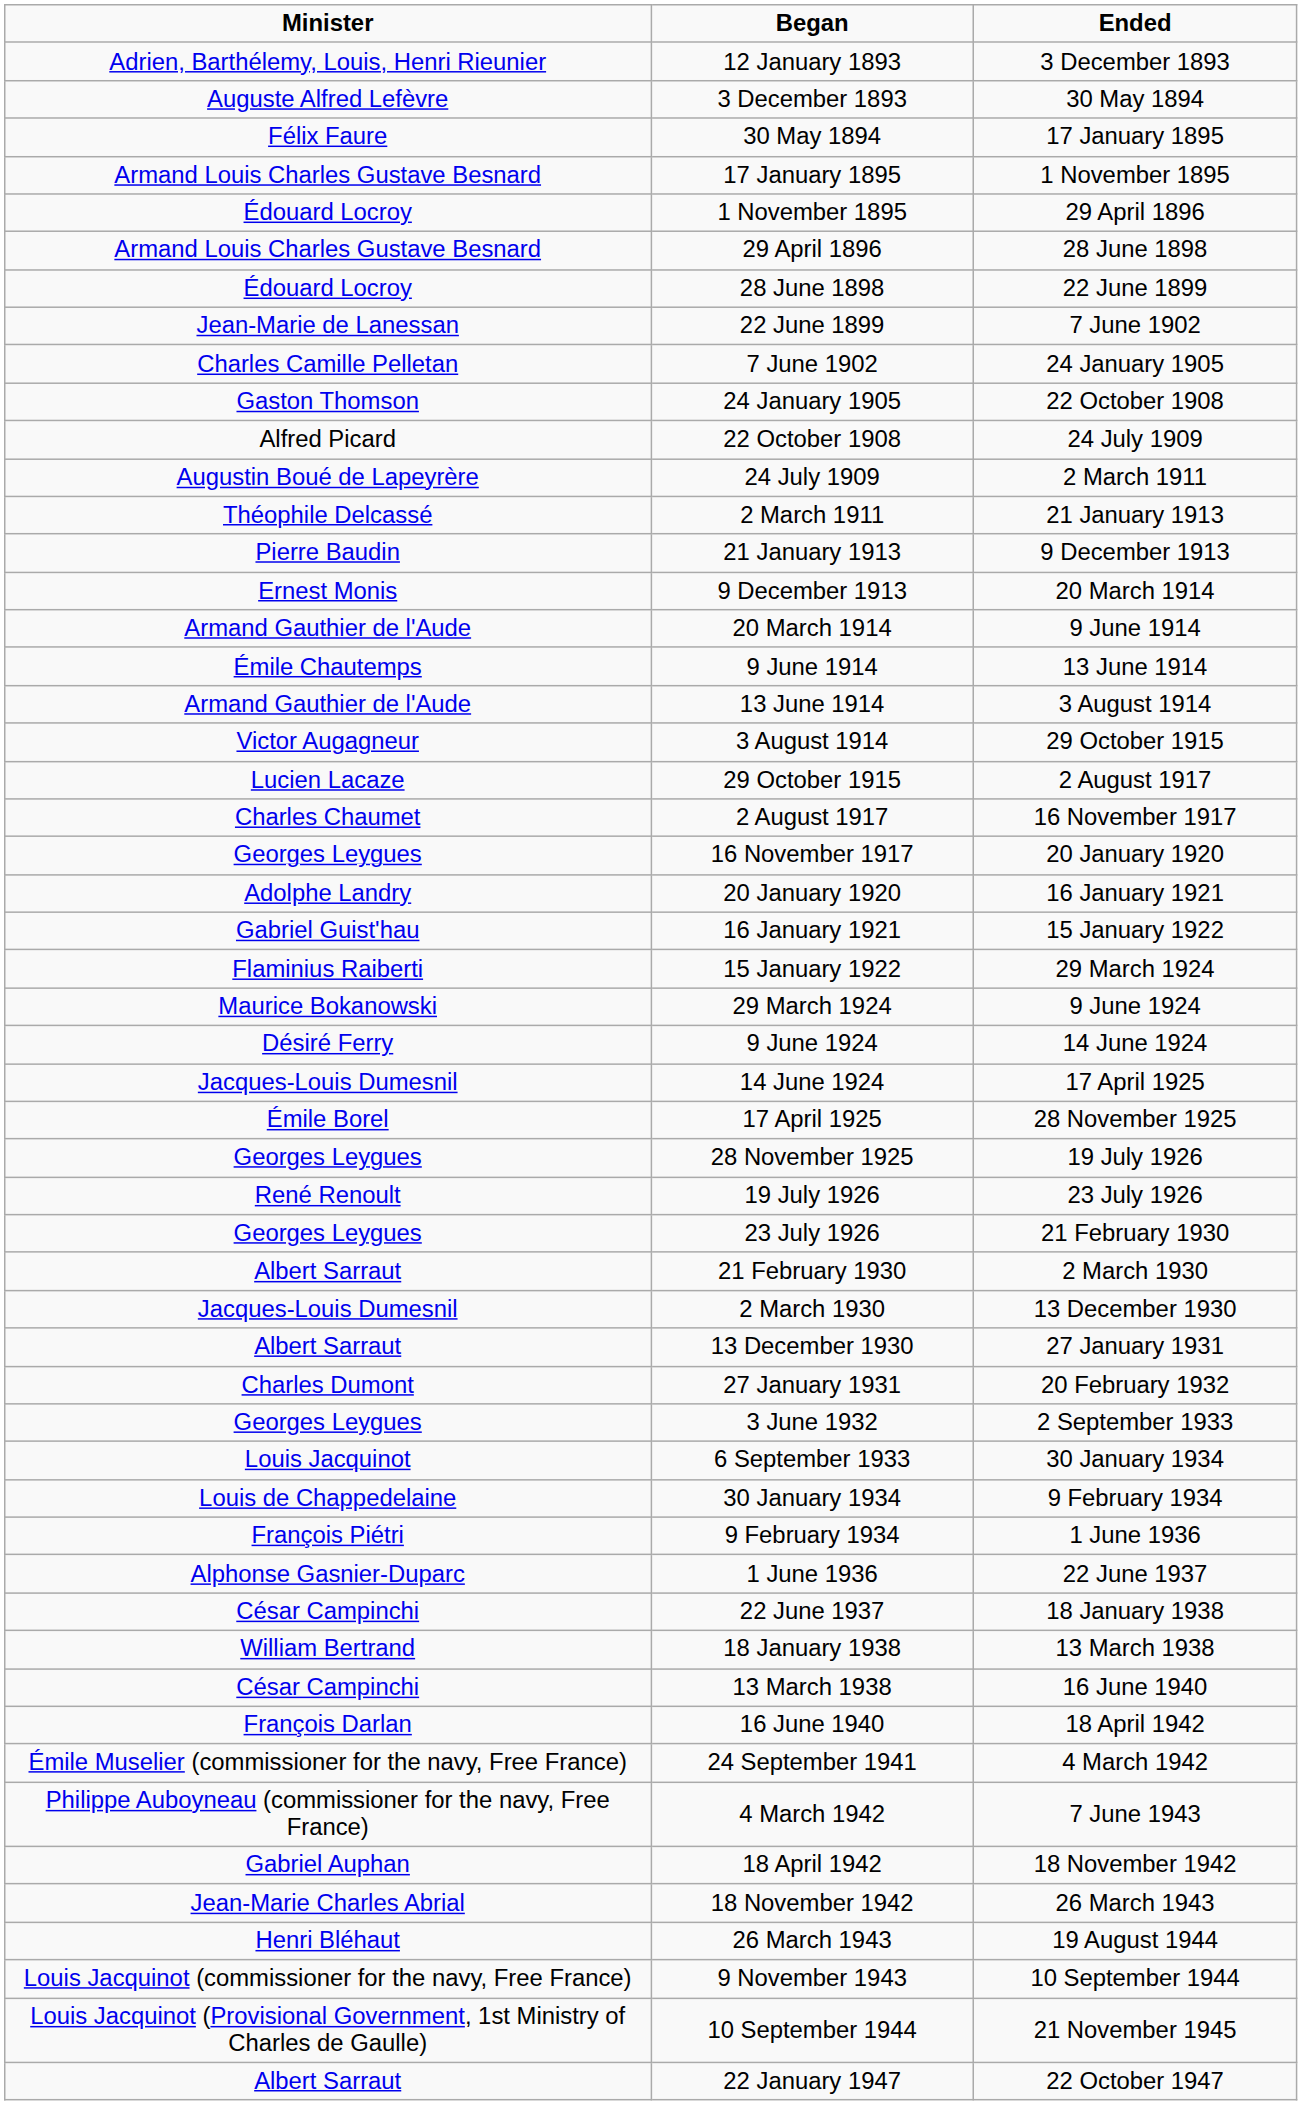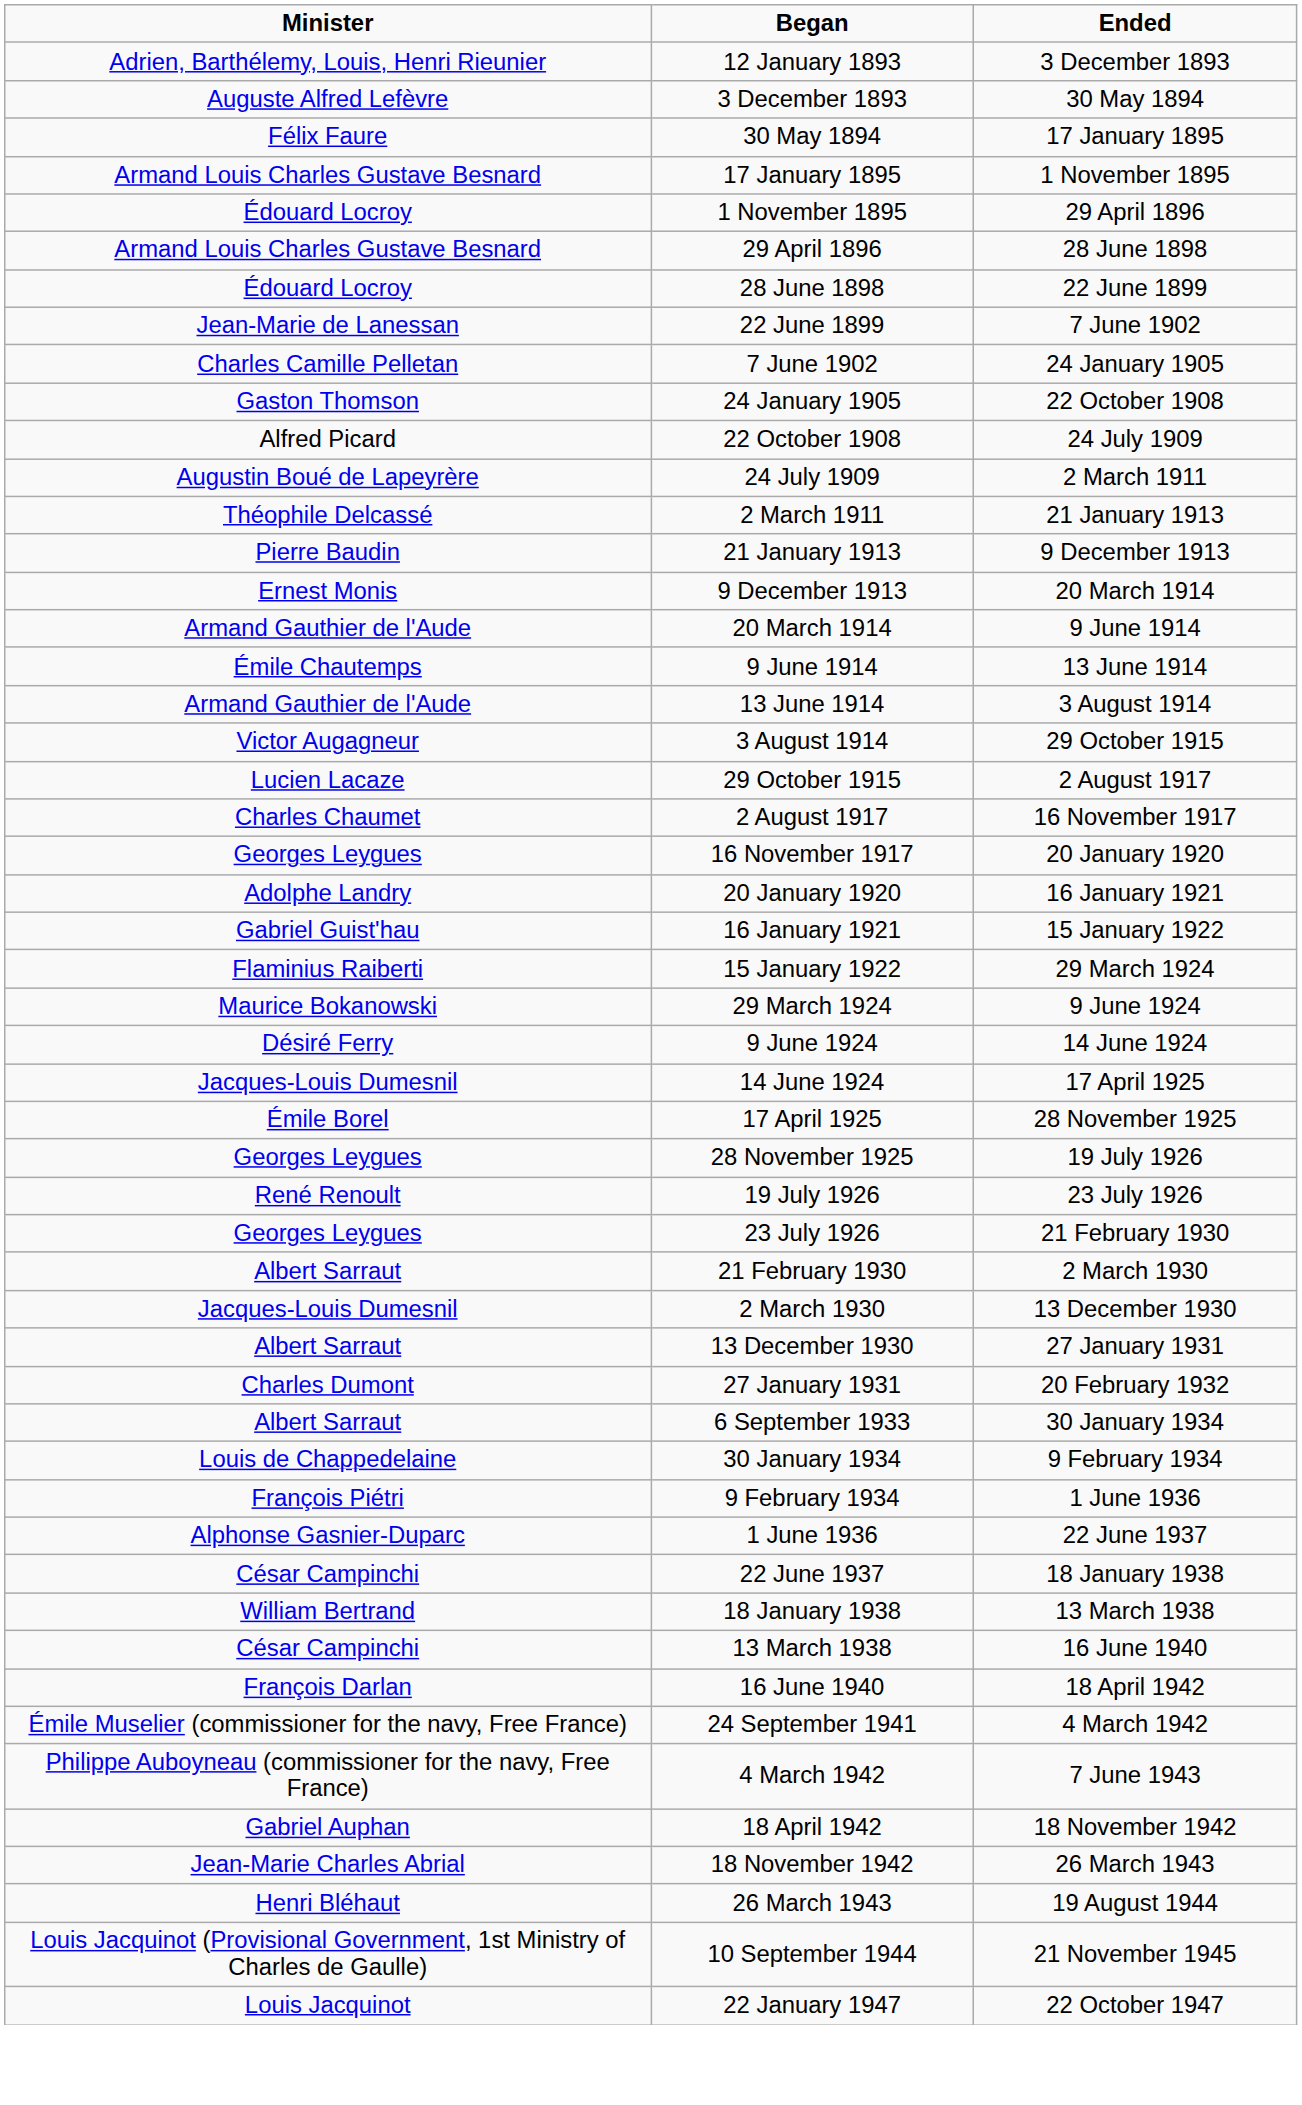- row: Georges Leygues | 3 June 1932 | 2 September 1933
6 September 1933 | Minister: Louis Jacquinot -> Albert Sarraut
- row: Louis Jacquinot (commissioner for the navy, Free France) | 9 November 1943 | 10 September 1944
22 January 1947 | Minister: Albert Sarraut -> Louis Jacquinot
